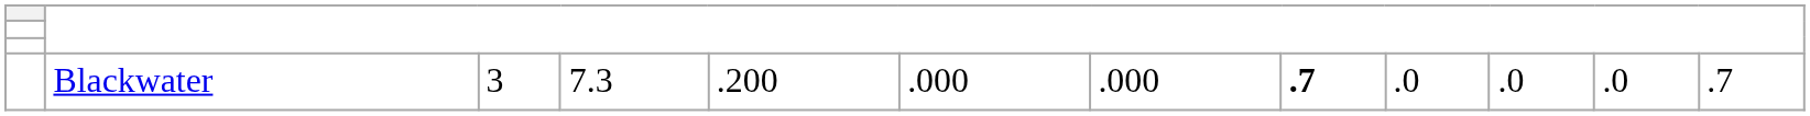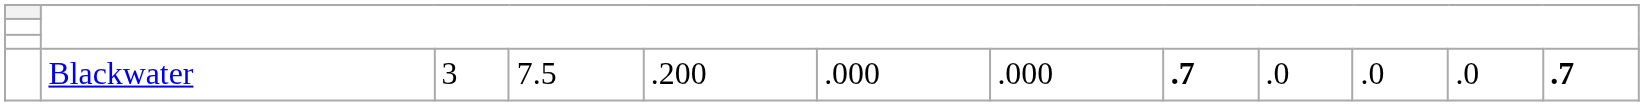Blackwater | column 4: 7.3 -> 7.5
Blackwater | column 12: normal -> bold
